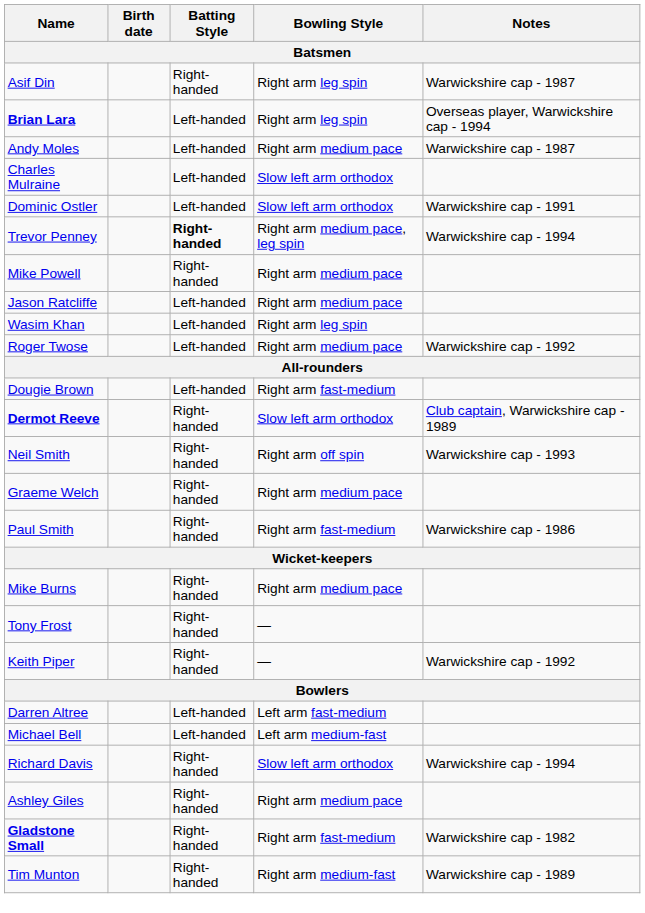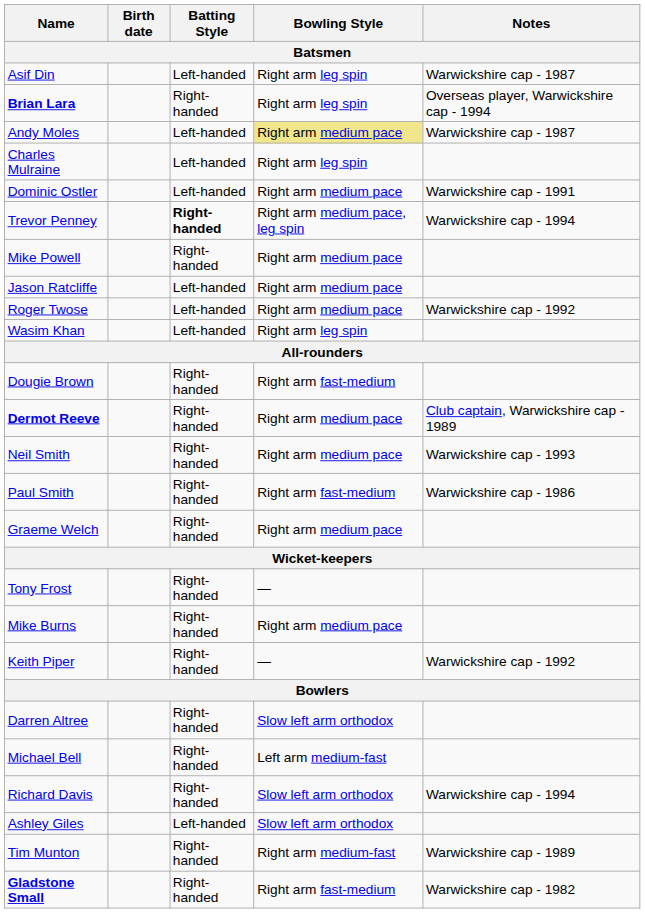Asif Din | Batting Style: Right-handed -> Left-handed
Brian Lara | Batting Style: Left-handed -> Right-handed
Andy Moles | Bowling Style: no background -> khaki background
Charles Mulraine | Bowling Style: Slow left arm orthodox -> Right arm leg spin
Dominic Ostler | Bowling Style: Slow left arm orthodox -> Right arm medium pace
rows swapped: Roger Twose <-> Wasim Khan
Dougie Brown | Batting Style: Left-handed -> Right-handed
Dermot Reeve | Bowling Style: Slow left arm orthodox -> Right arm medium pace
Neil Smith | Bowling Style: Right arm off spin -> Right arm medium pace
rows swapped: Paul Smith <-> Graeme Welch
rows swapped: Mike Burns <-> Tony Frost
Darren Altree | Batting Style: Left-handed -> Right-handed
Darren Altree | Bowling Style: Left arm fast-medium -> Slow left arm orthodox
Michael Bell | Batting Style: Left-handed -> Right-handed
Ashley Giles | Batting Style: Right-handed -> Left-handed
Ashley Giles | Bowling Style: Right arm medium pace -> Slow left arm orthodox
rows swapped: Tim Munton <-> Gladstone Small
